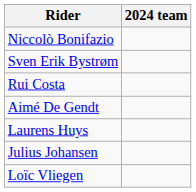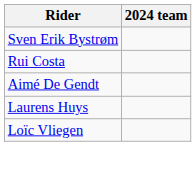- row: Niccolò Bonifazio
- row: Julius Johansen
